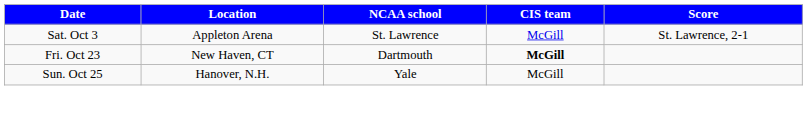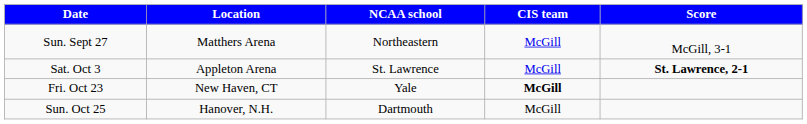+ row: Sun. Sept 27 | Matthers Arena | Northeastern | McGill | McGill, 3-1
Sat. Oct 3 | Score: normal -> bold
Fri. Oct 23 | NCAA school: Dartmouth -> Yale
Sun. Oct 25 | NCAA school: Yale -> Dartmouth
